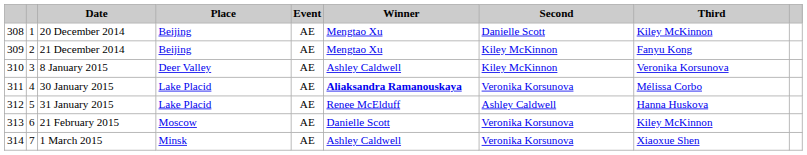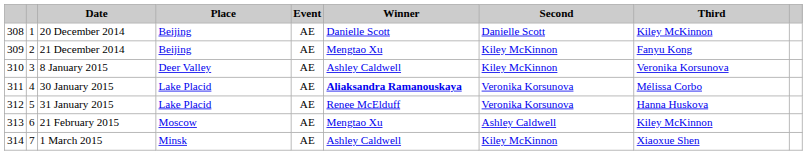20 December 2014 | Winner: Mengtao Xu -> Danielle Scott
31 January 2015 | Second: Ashley Caldwell -> Veronika Korsunova
21 February 2015 | Winner: Danielle Scott -> Mengtao Xu
21 February 2015 | Second: Veronika Korsunova -> Ashley Caldwell
1 March 2015 | Second: Veronika Korsunova -> Kiley McKinnon
